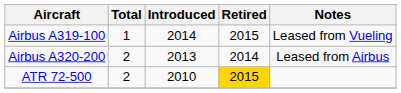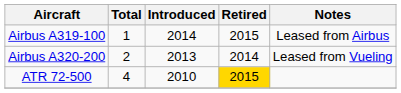Airbus A319-100 | Notes: Leased from Vueling -> Leased from Airbus
Airbus A320-200 | Notes: Leased from Airbus -> Leased from Vueling
ATR 72-500 | Total: 2 -> 4
